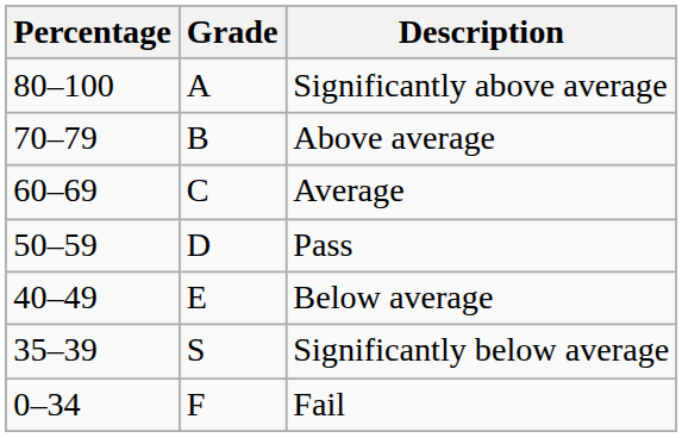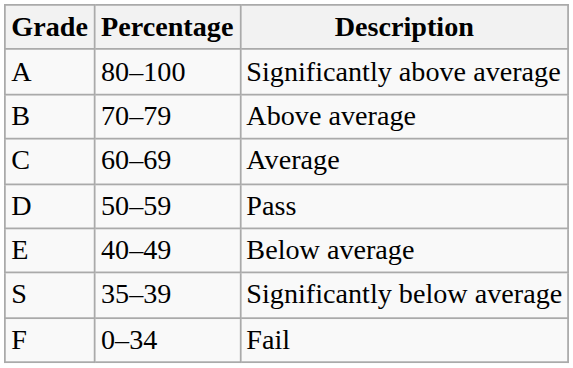columns swapped: Percentage <-> Grade
